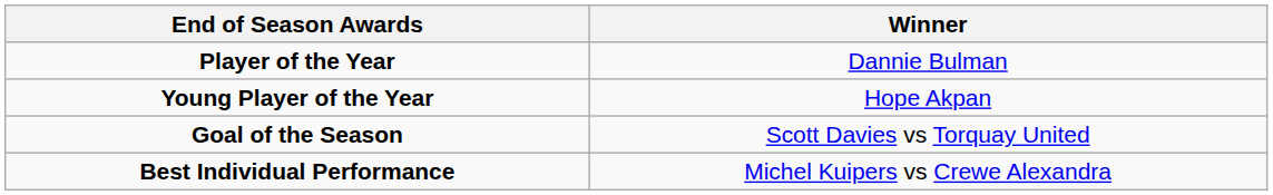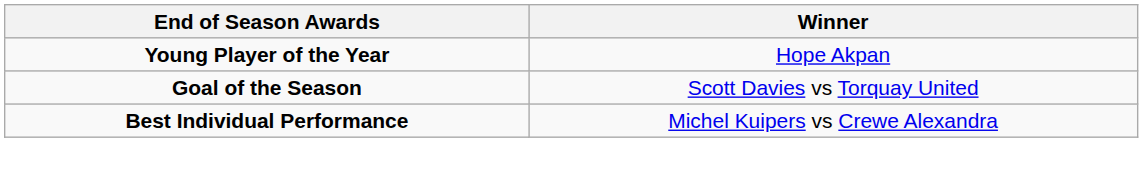- row: Player of the Year | Dannie Bulman
